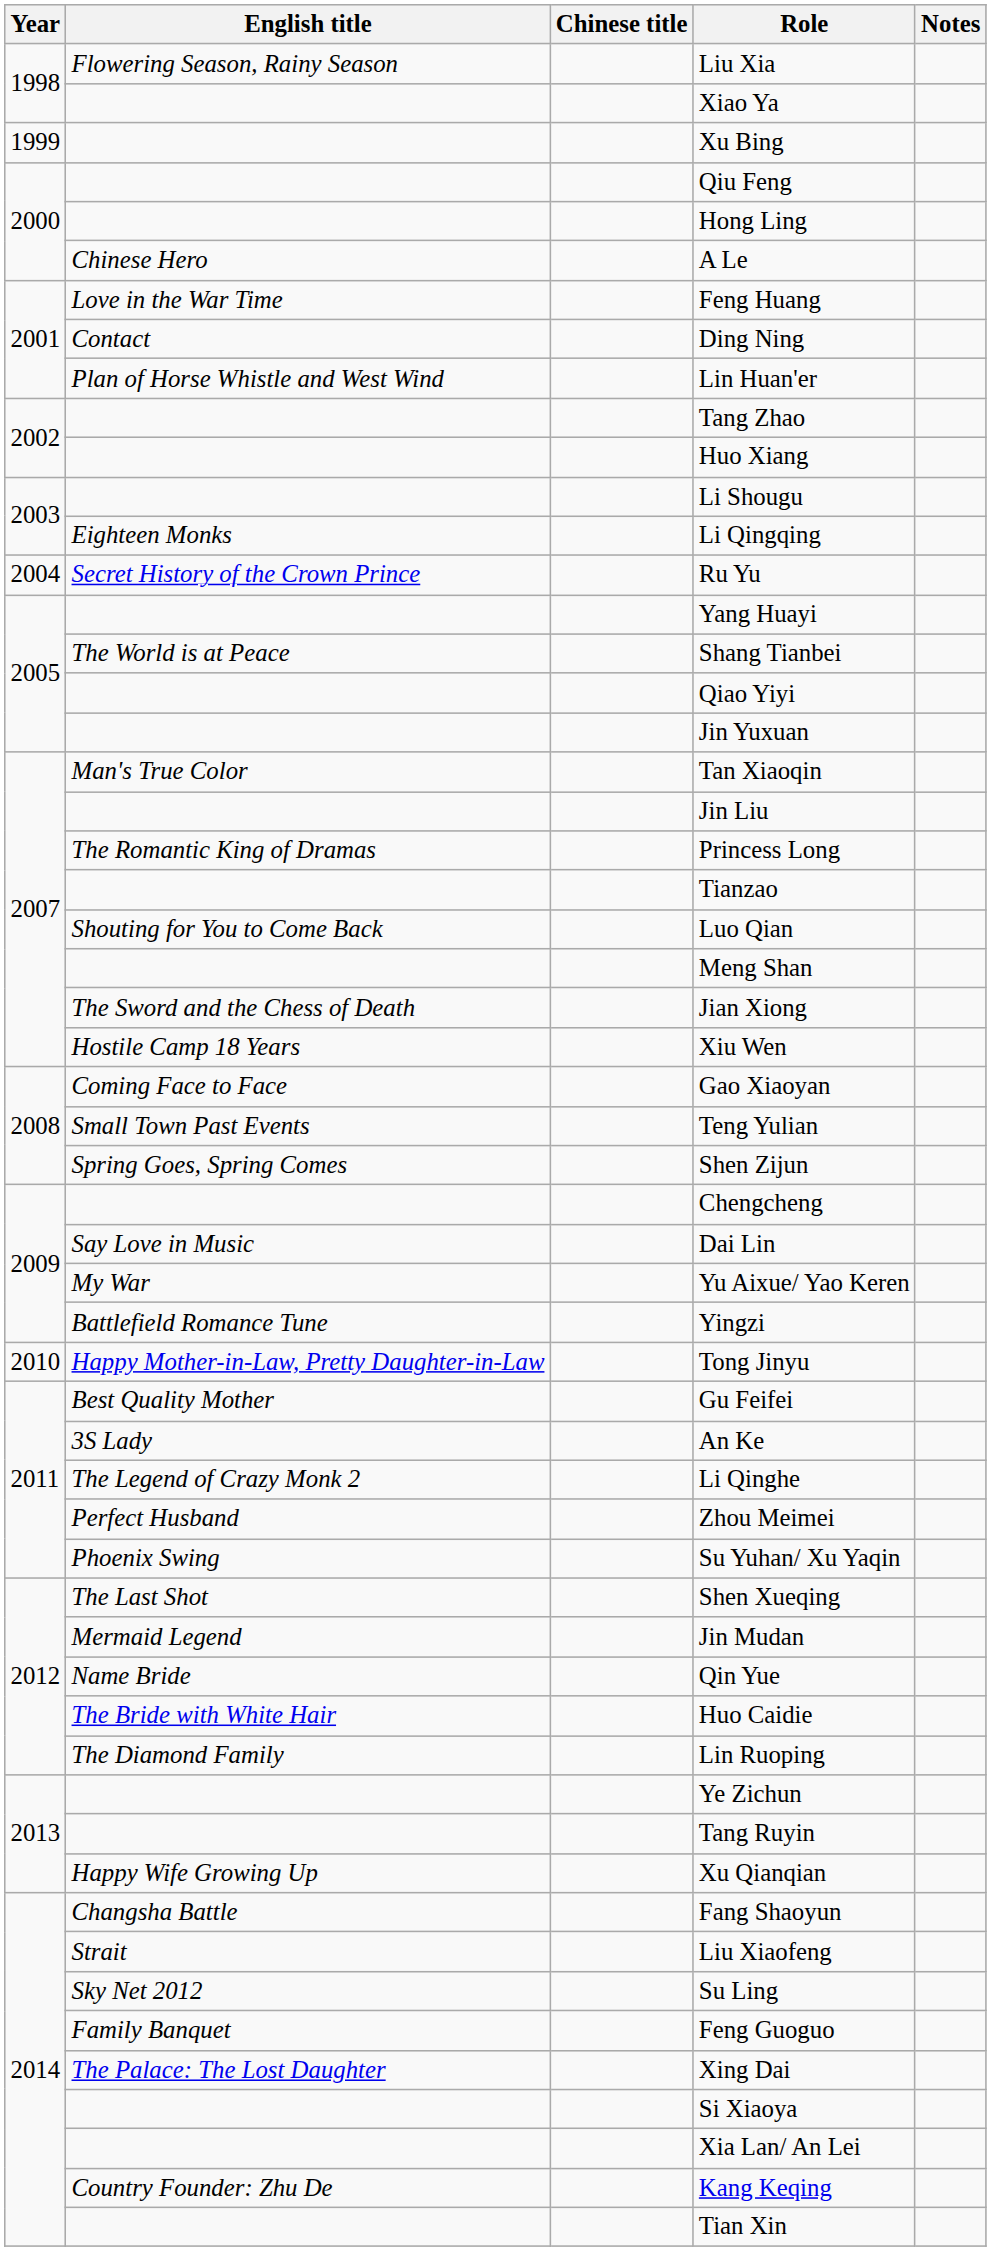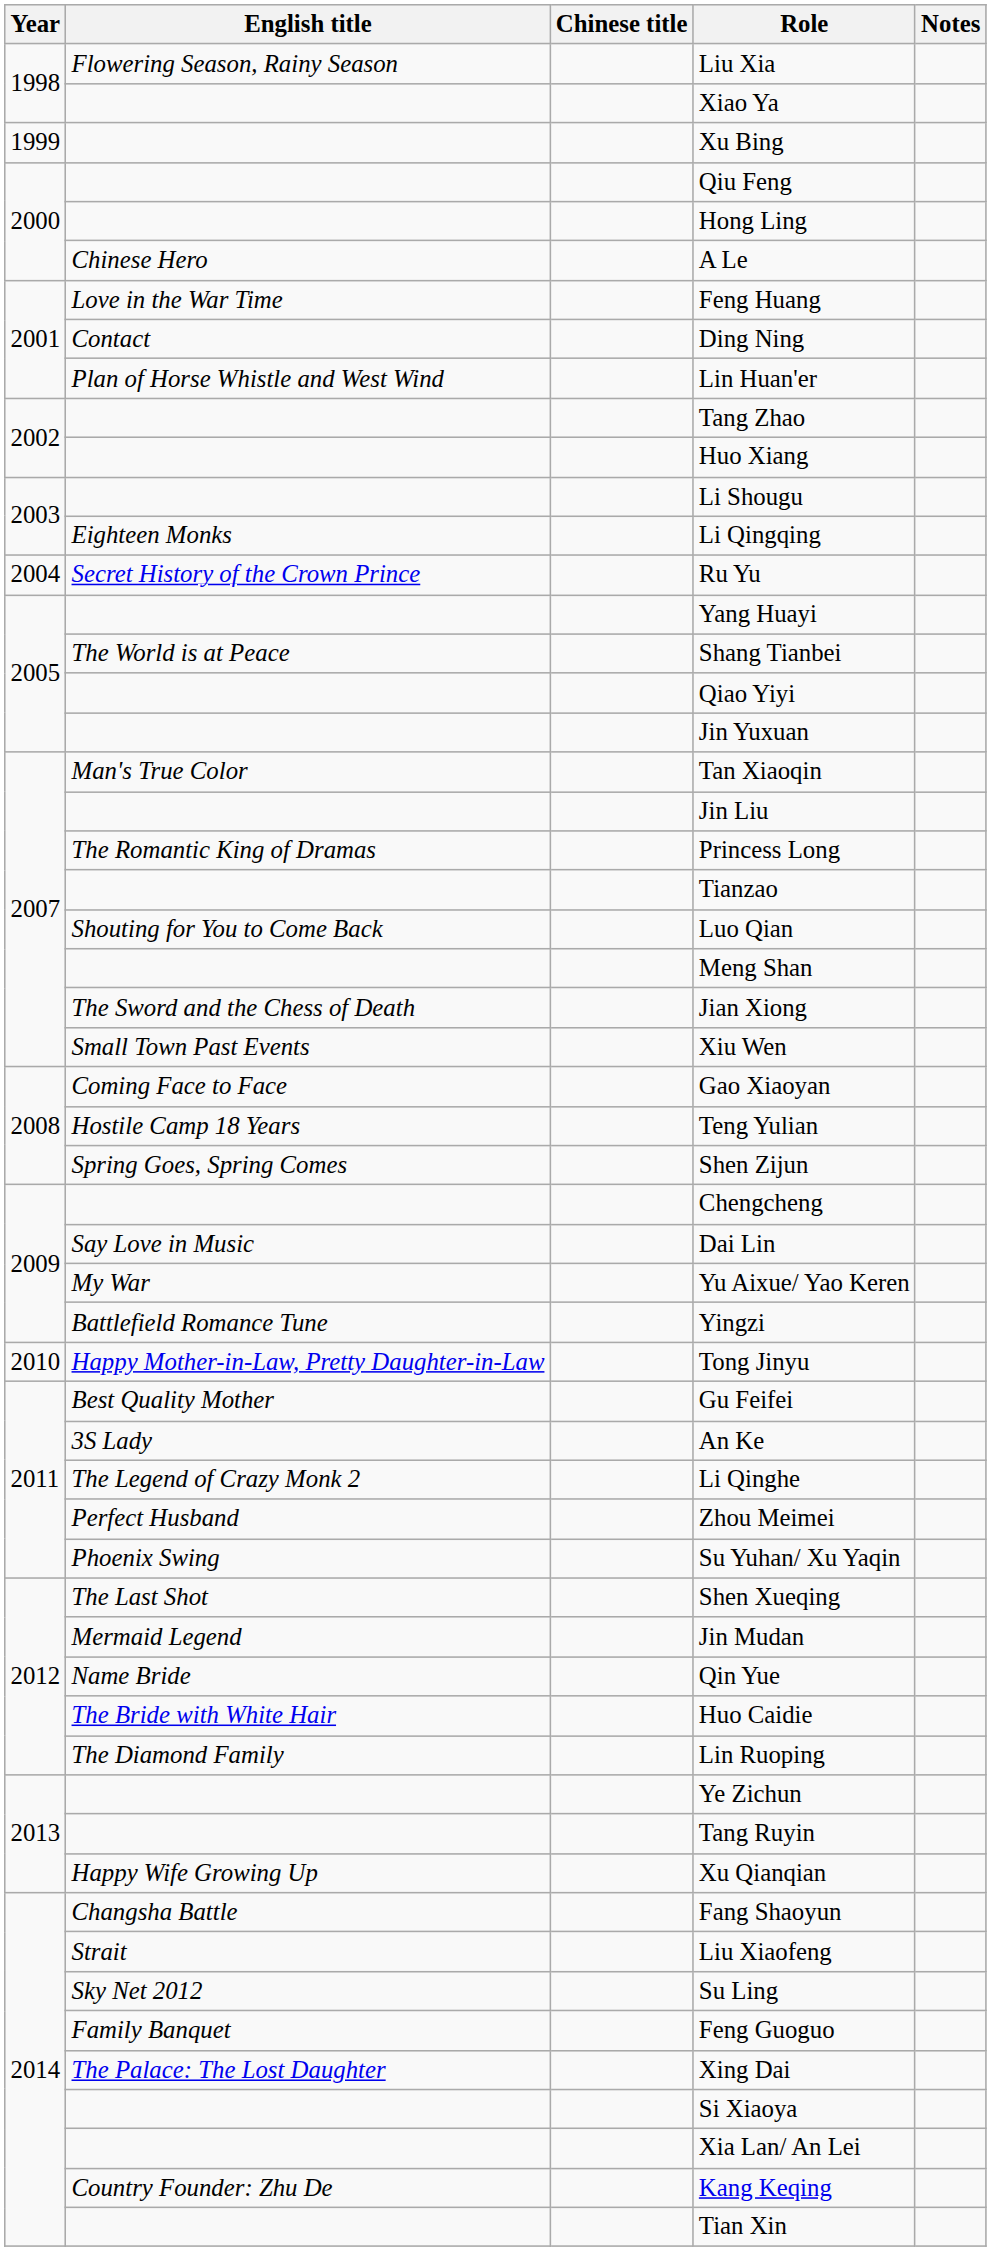Xiu Wen | English title: Hostile Camp 18 Years -> Small Town Past Events
Teng Yulian | English title: Small Town Past Events -> Hostile Camp 18 Years
